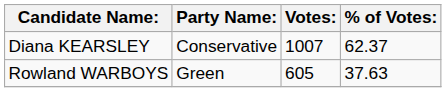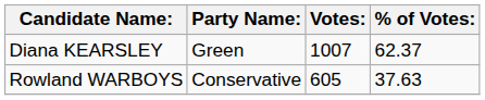Diana KEARSLEY | Party Name:: Conservative -> Green
Rowland WARBOYS | Party Name:: Green -> Conservative
